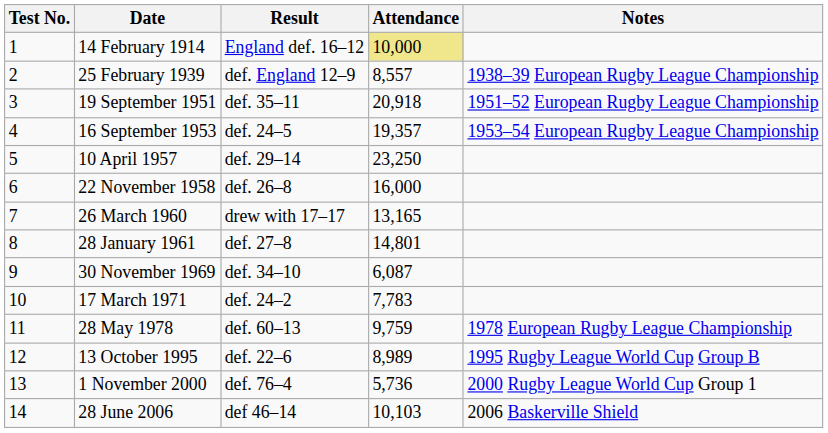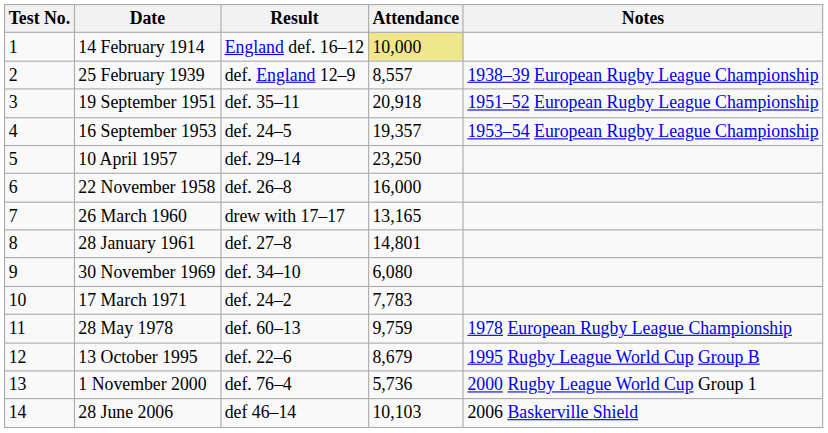30 November 1969 | Attendance: 6,087 -> 6,080
13 October 1995 | Attendance: 8,989 -> 8,679
